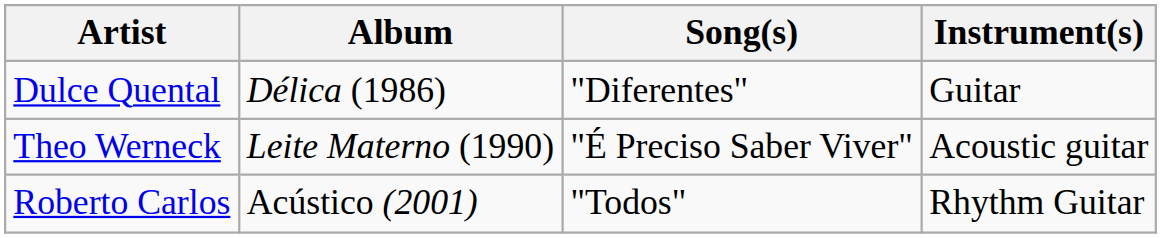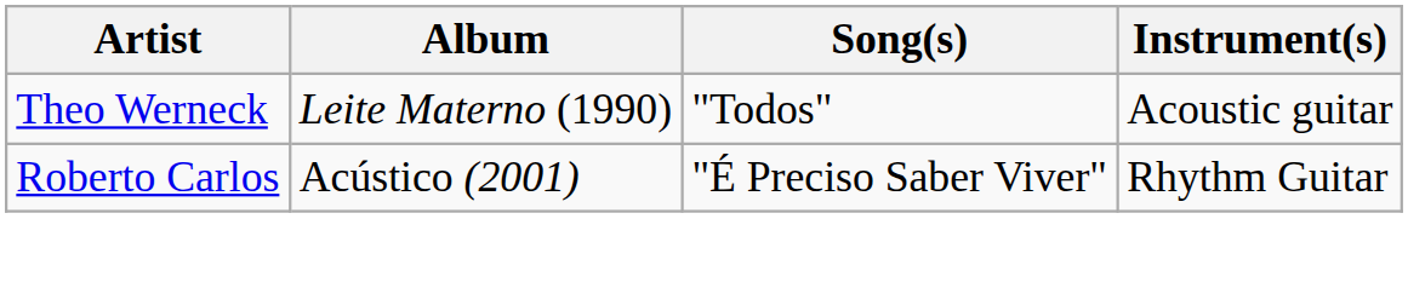- row: Dulce Quental | Délica (1986) | "Diferentes" | Guitar
Theo Werneck | Song(s): "É Preciso Saber Viver" -> "Todos"
Roberto Carlos | Song(s): "Todos" -> "É Preciso Saber Viver"
